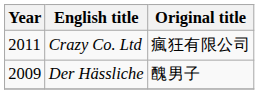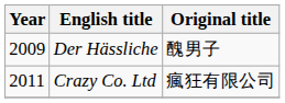rows swapped: Der Hässliche <-> Crazy Co. Ltd
